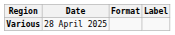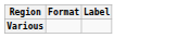- column: Date | 28 April 2025
